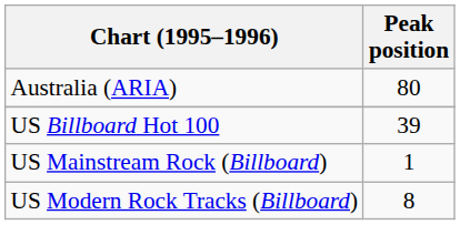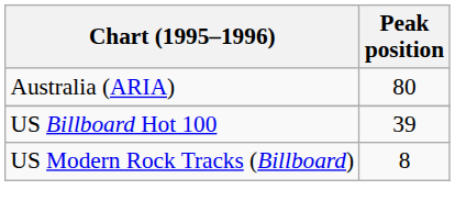- row: US Mainstream Rock (Billboard) | 1
